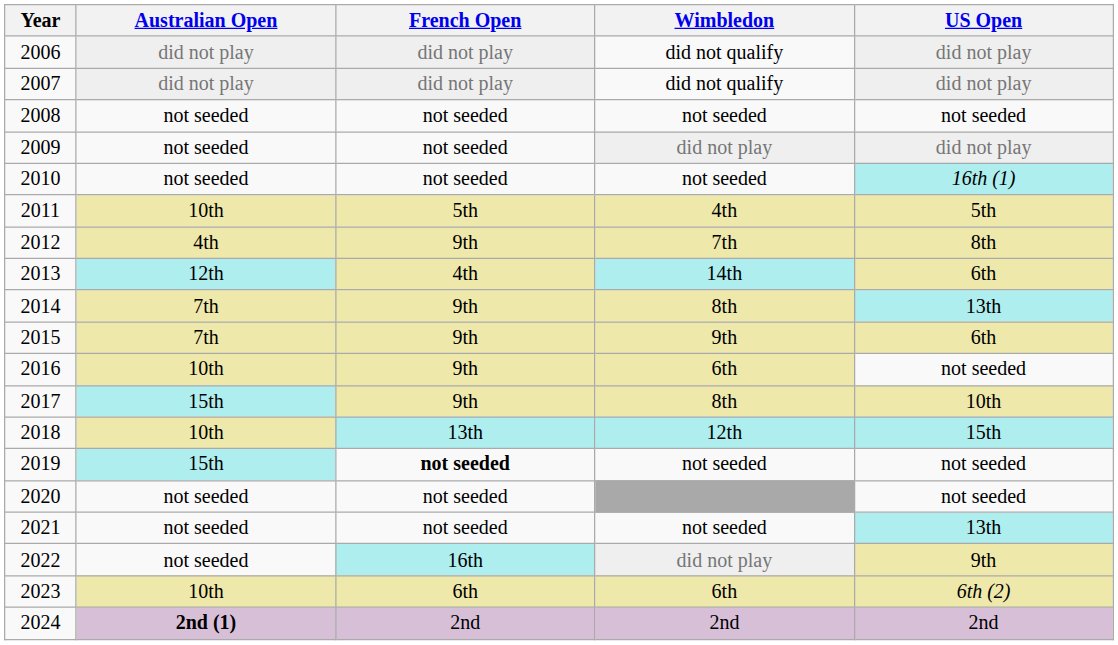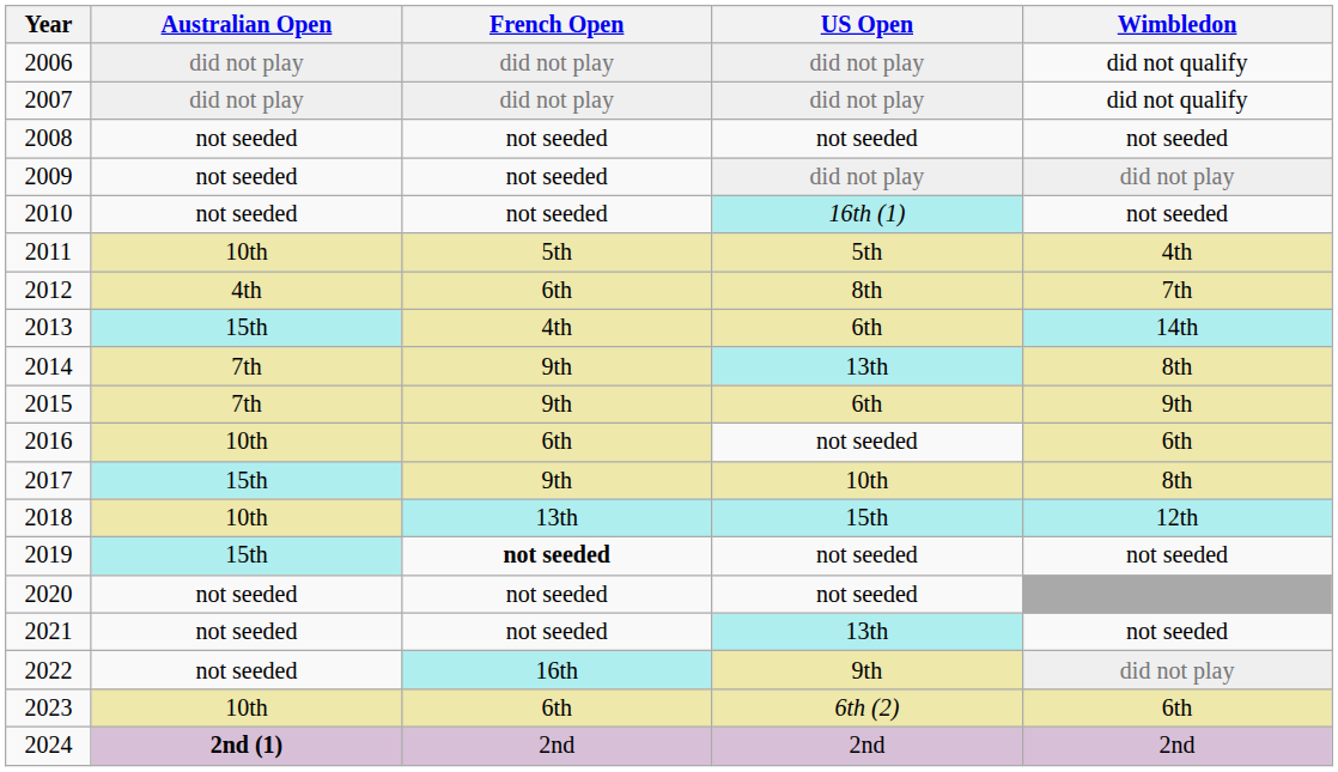columns swapped: Wimbledon <-> US Open
2012 | French Open: 9th -> 6th
2013 | Australian Open: 12th -> 15th
2016 | French Open: 9th -> 6th
